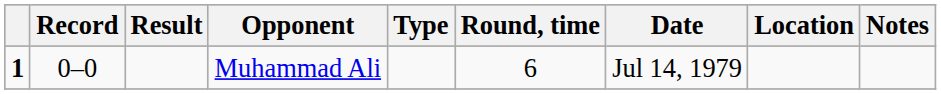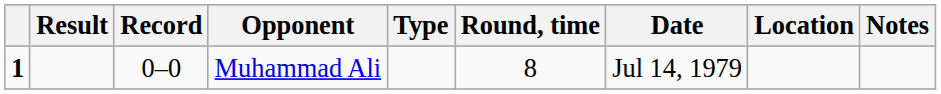columns swapped: Result <-> Record
Muhammad Ali | Round, time: 6 -> 8
